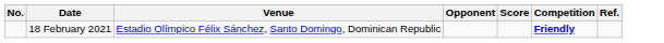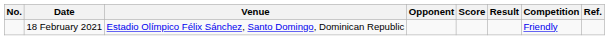+ column: Result
18 February 2021 | Competition: bold -> normal
